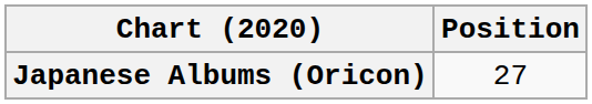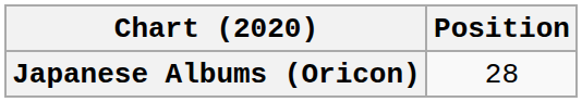Japanese Albums (Oricon) | Position: 27 -> 28
